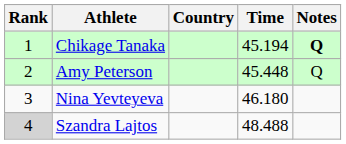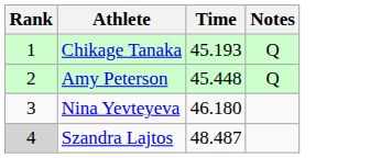- column: Country
Chikage Tanaka | Time: 45.194 -> 45.193
Chikage Tanaka | Notes: bold -> normal
Szandra Lajtos | Time: 48.488 -> 48.487
